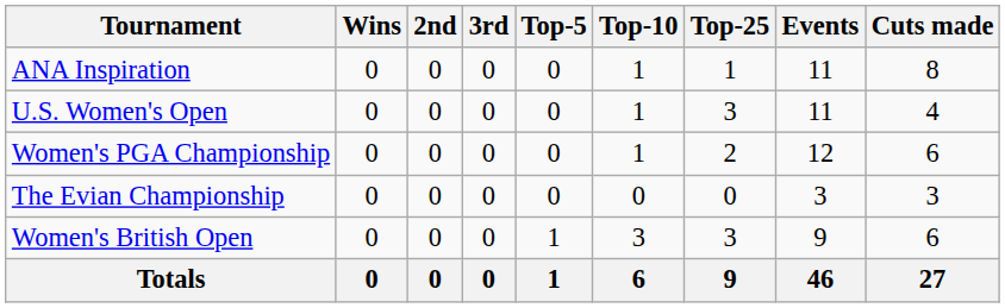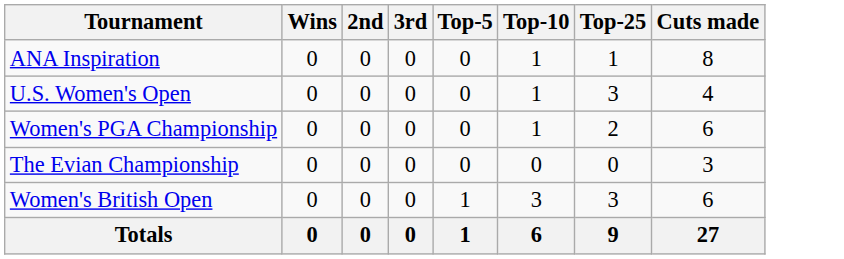- column: Events | 11 | 11 | 12 | 3 | 9 | 46
